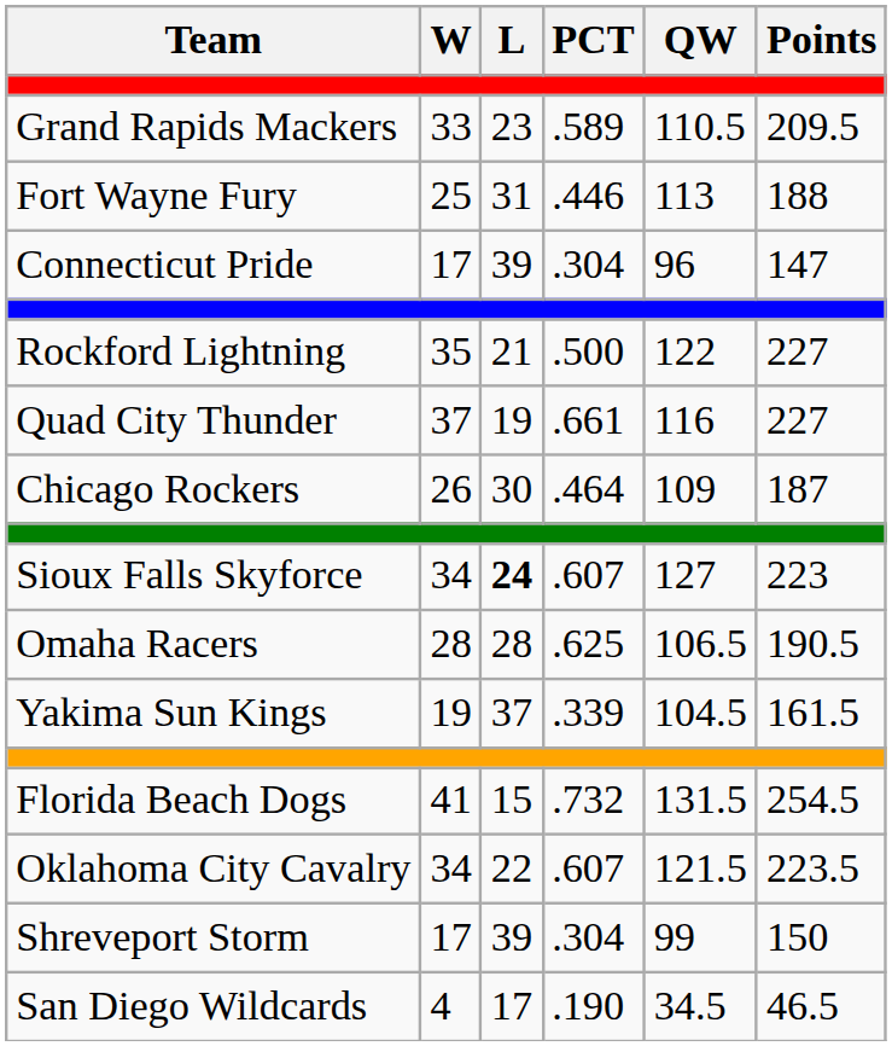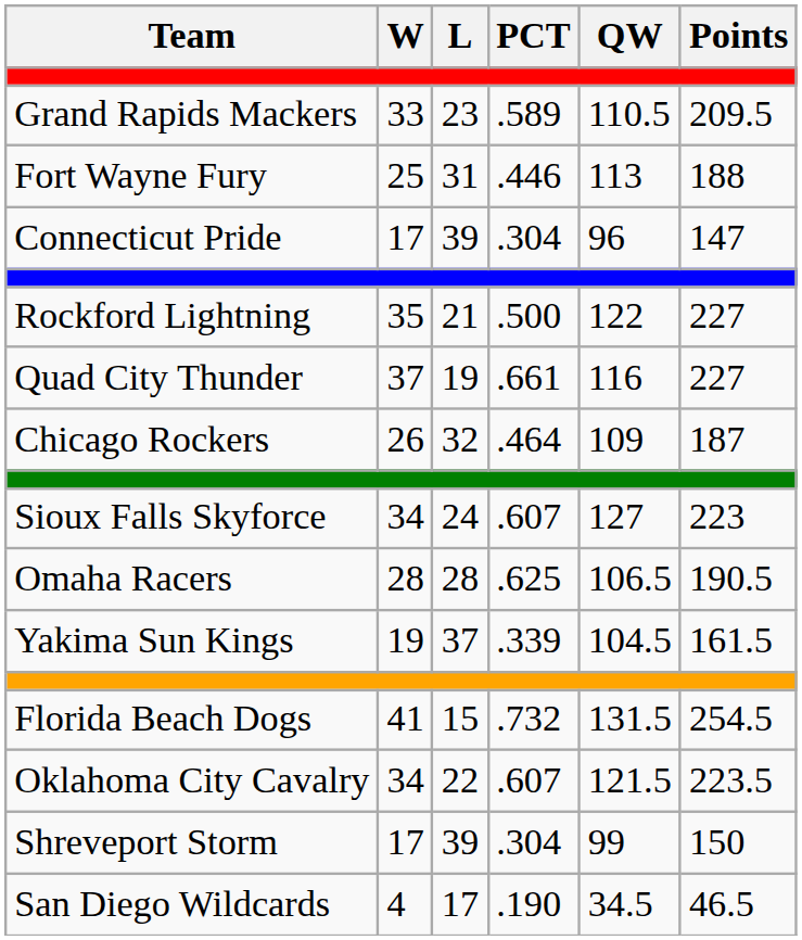Chicago Rockers | L: 30 -> 32
Sioux Falls Skyforce | L: bold -> normal
